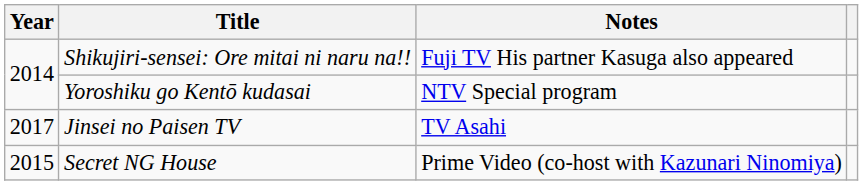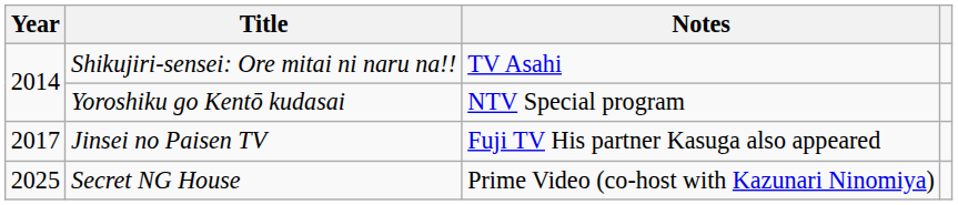Shikujiri-sensei: Ore mitai ni naru na!! | Notes: Fuji TV His partner Kasuga also appeared -> TV Asahi
Jinsei no Paisen TV | Notes: TV Asahi -> Fuji TV His partner Kasuga also appeared
Secret NG House | Year: 2015 -> 2025
